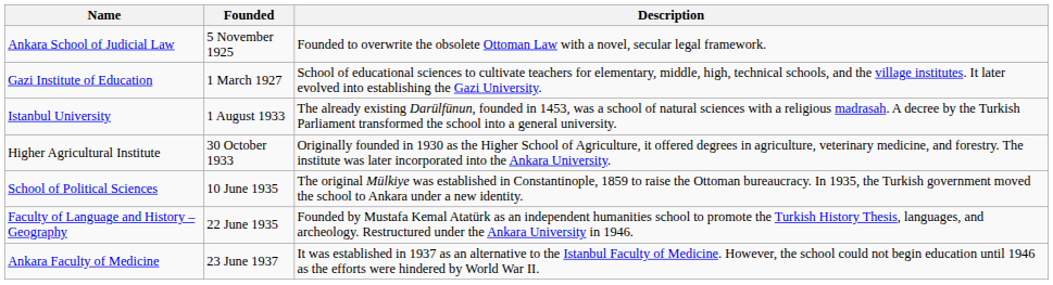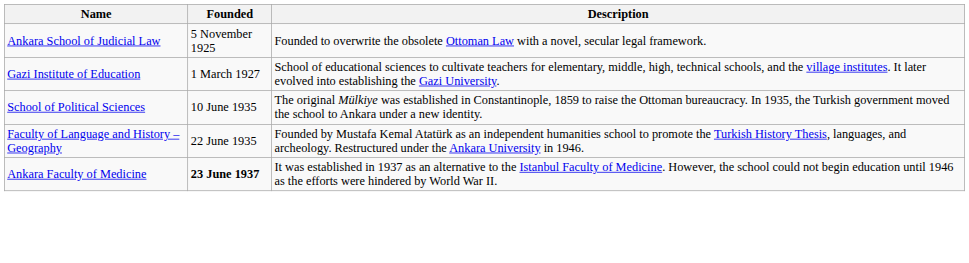- row: Istanbul University | 1 August 1933 | The already existing Darülfünun, founded in 1453, was a school of natural sciences with a religious madrasah. A decree by the Turkish Parliament transformed the school into a general university.
- row: Higher Agricultural Institute | 30 October 1933 | Originally founded in 1930 as the Higher School of Agriculture, it offered degrees in agriculture, veterinary medicine, and forestry. The institute was later incorporated into the Ankara University.
Ankara Faculty of Medicine | Founded: normal -> bold
